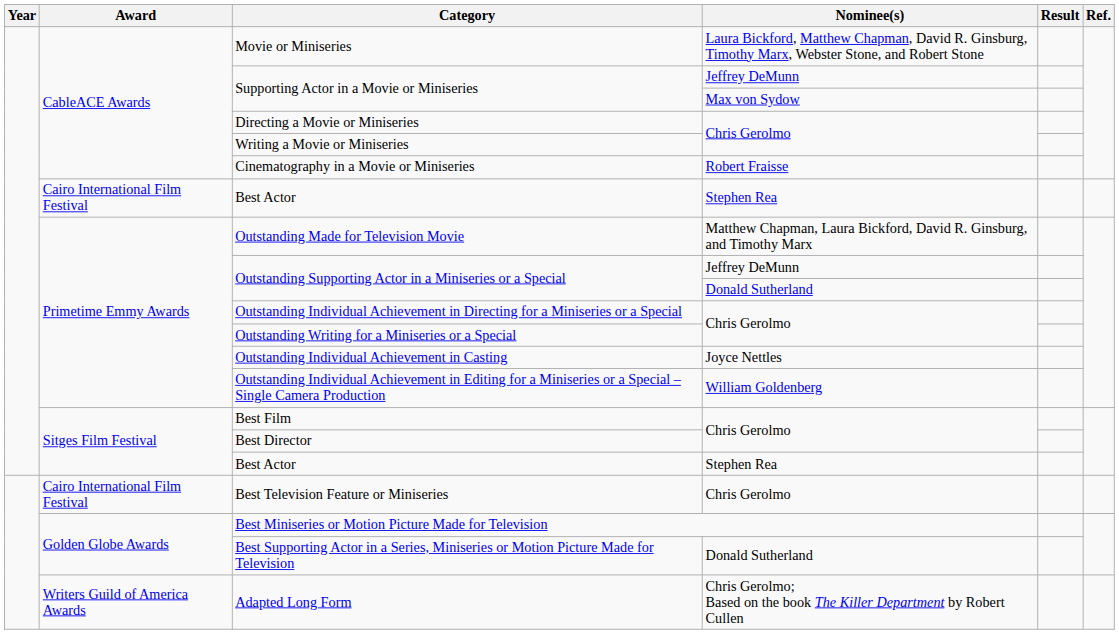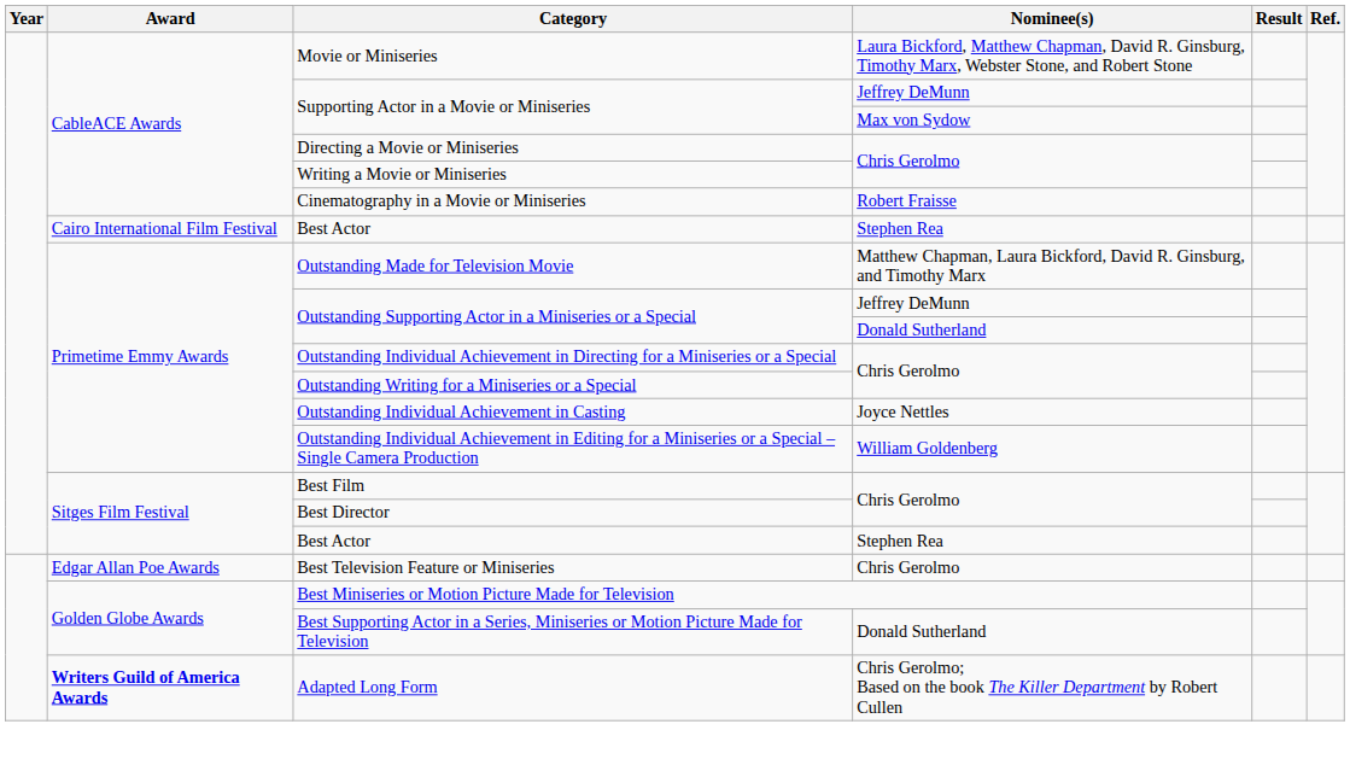Best Television Feature or Miniseries | Award: Cairo International Film Festival -> Edgar Allan Poe Awards
Adapted Long Form | Award: normal -> bold
